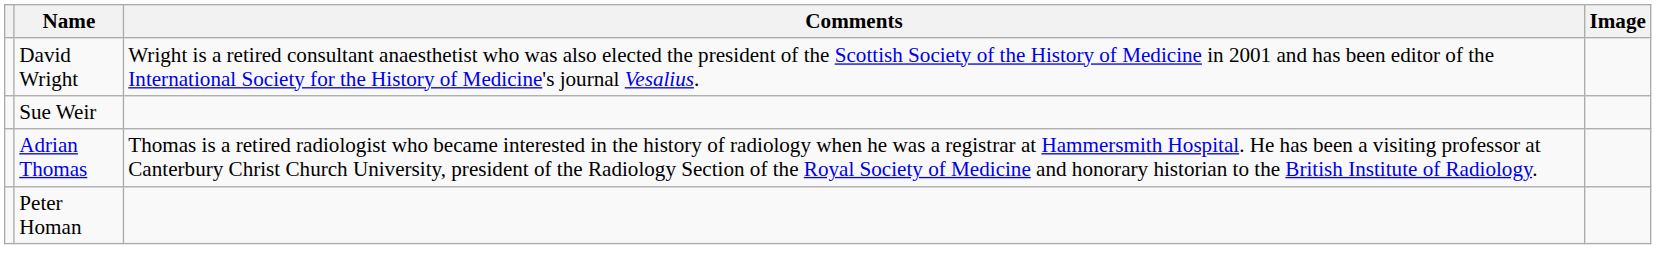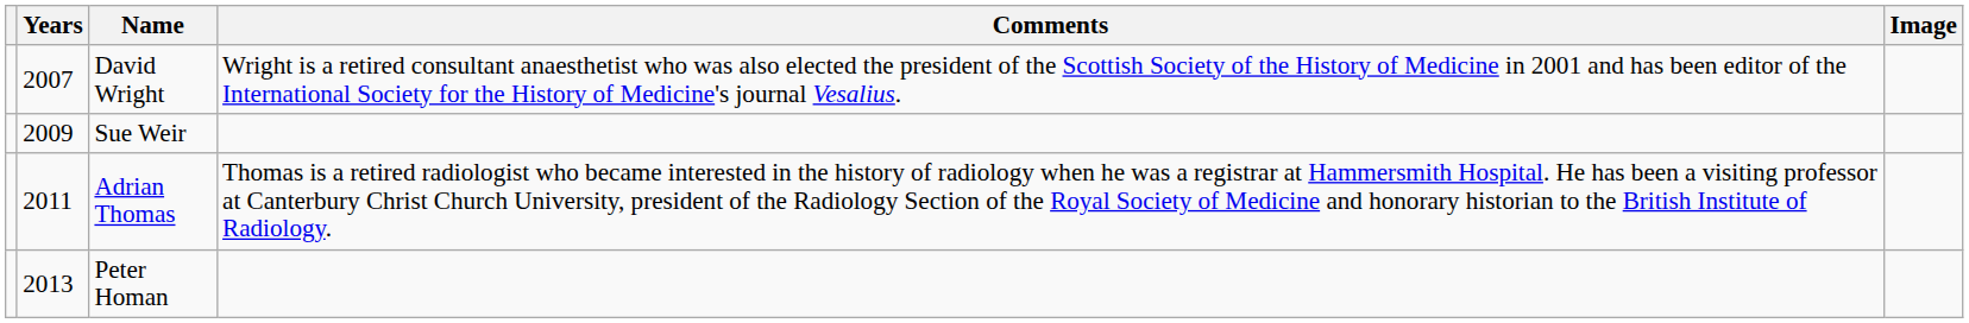+ column: Years | 2007 | 2009 | 2011 | 2013
